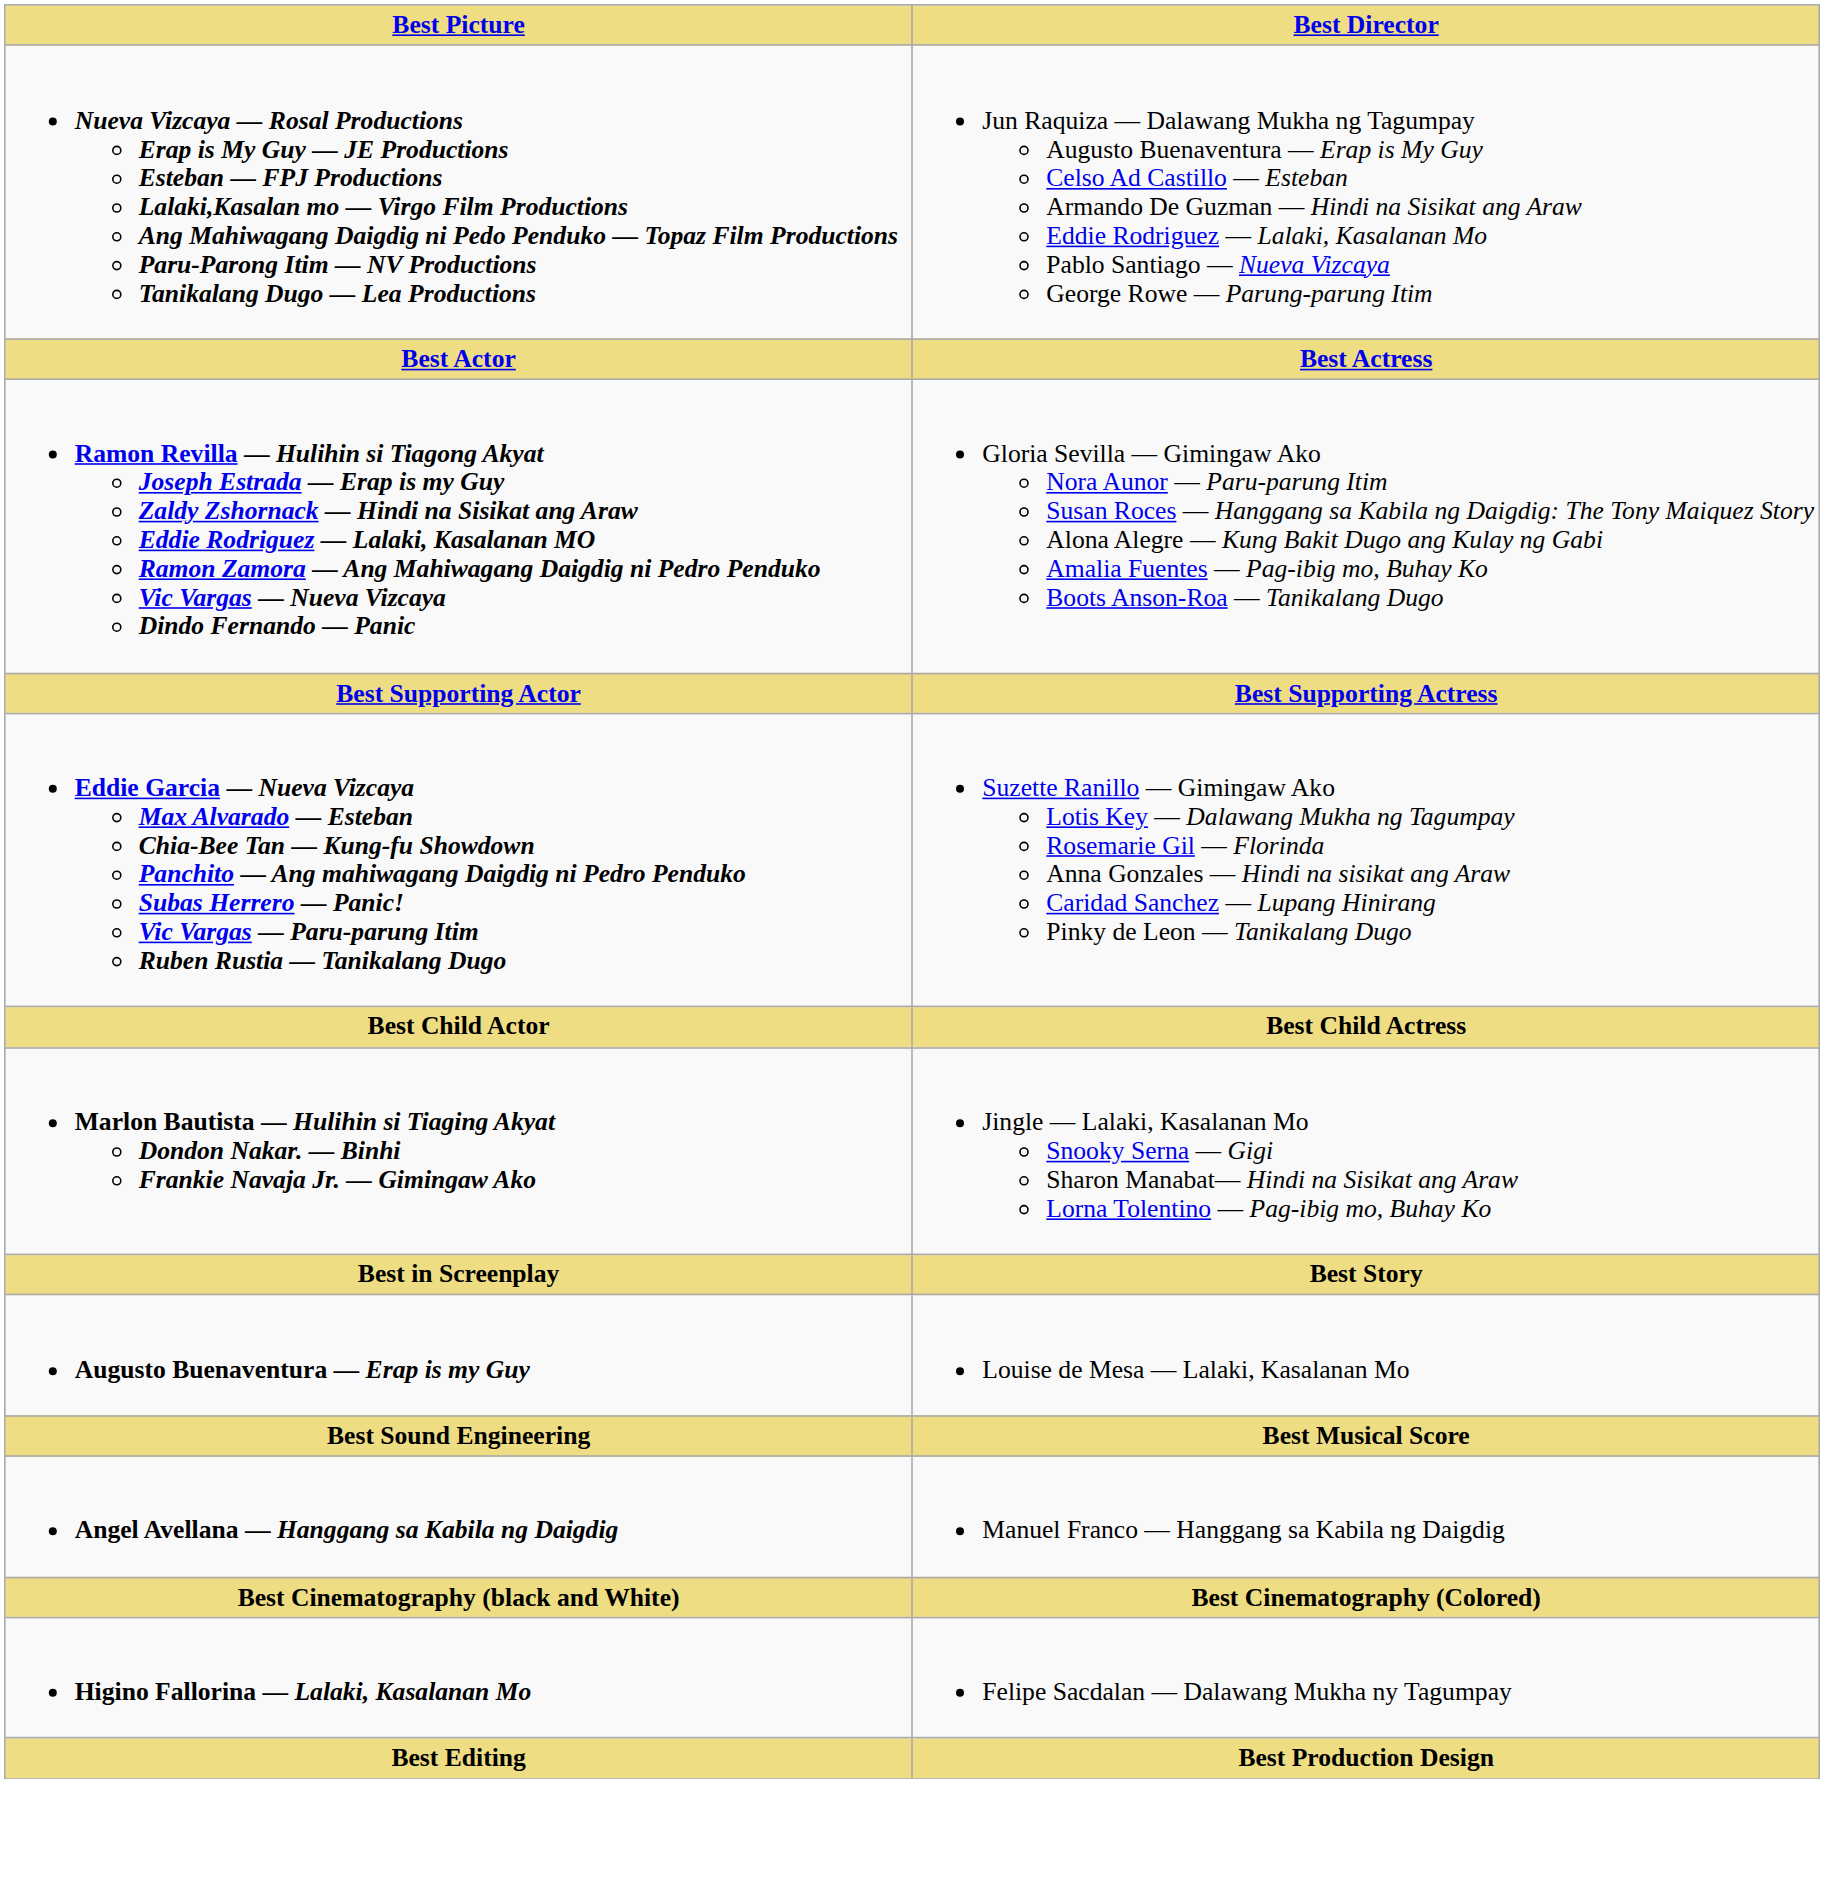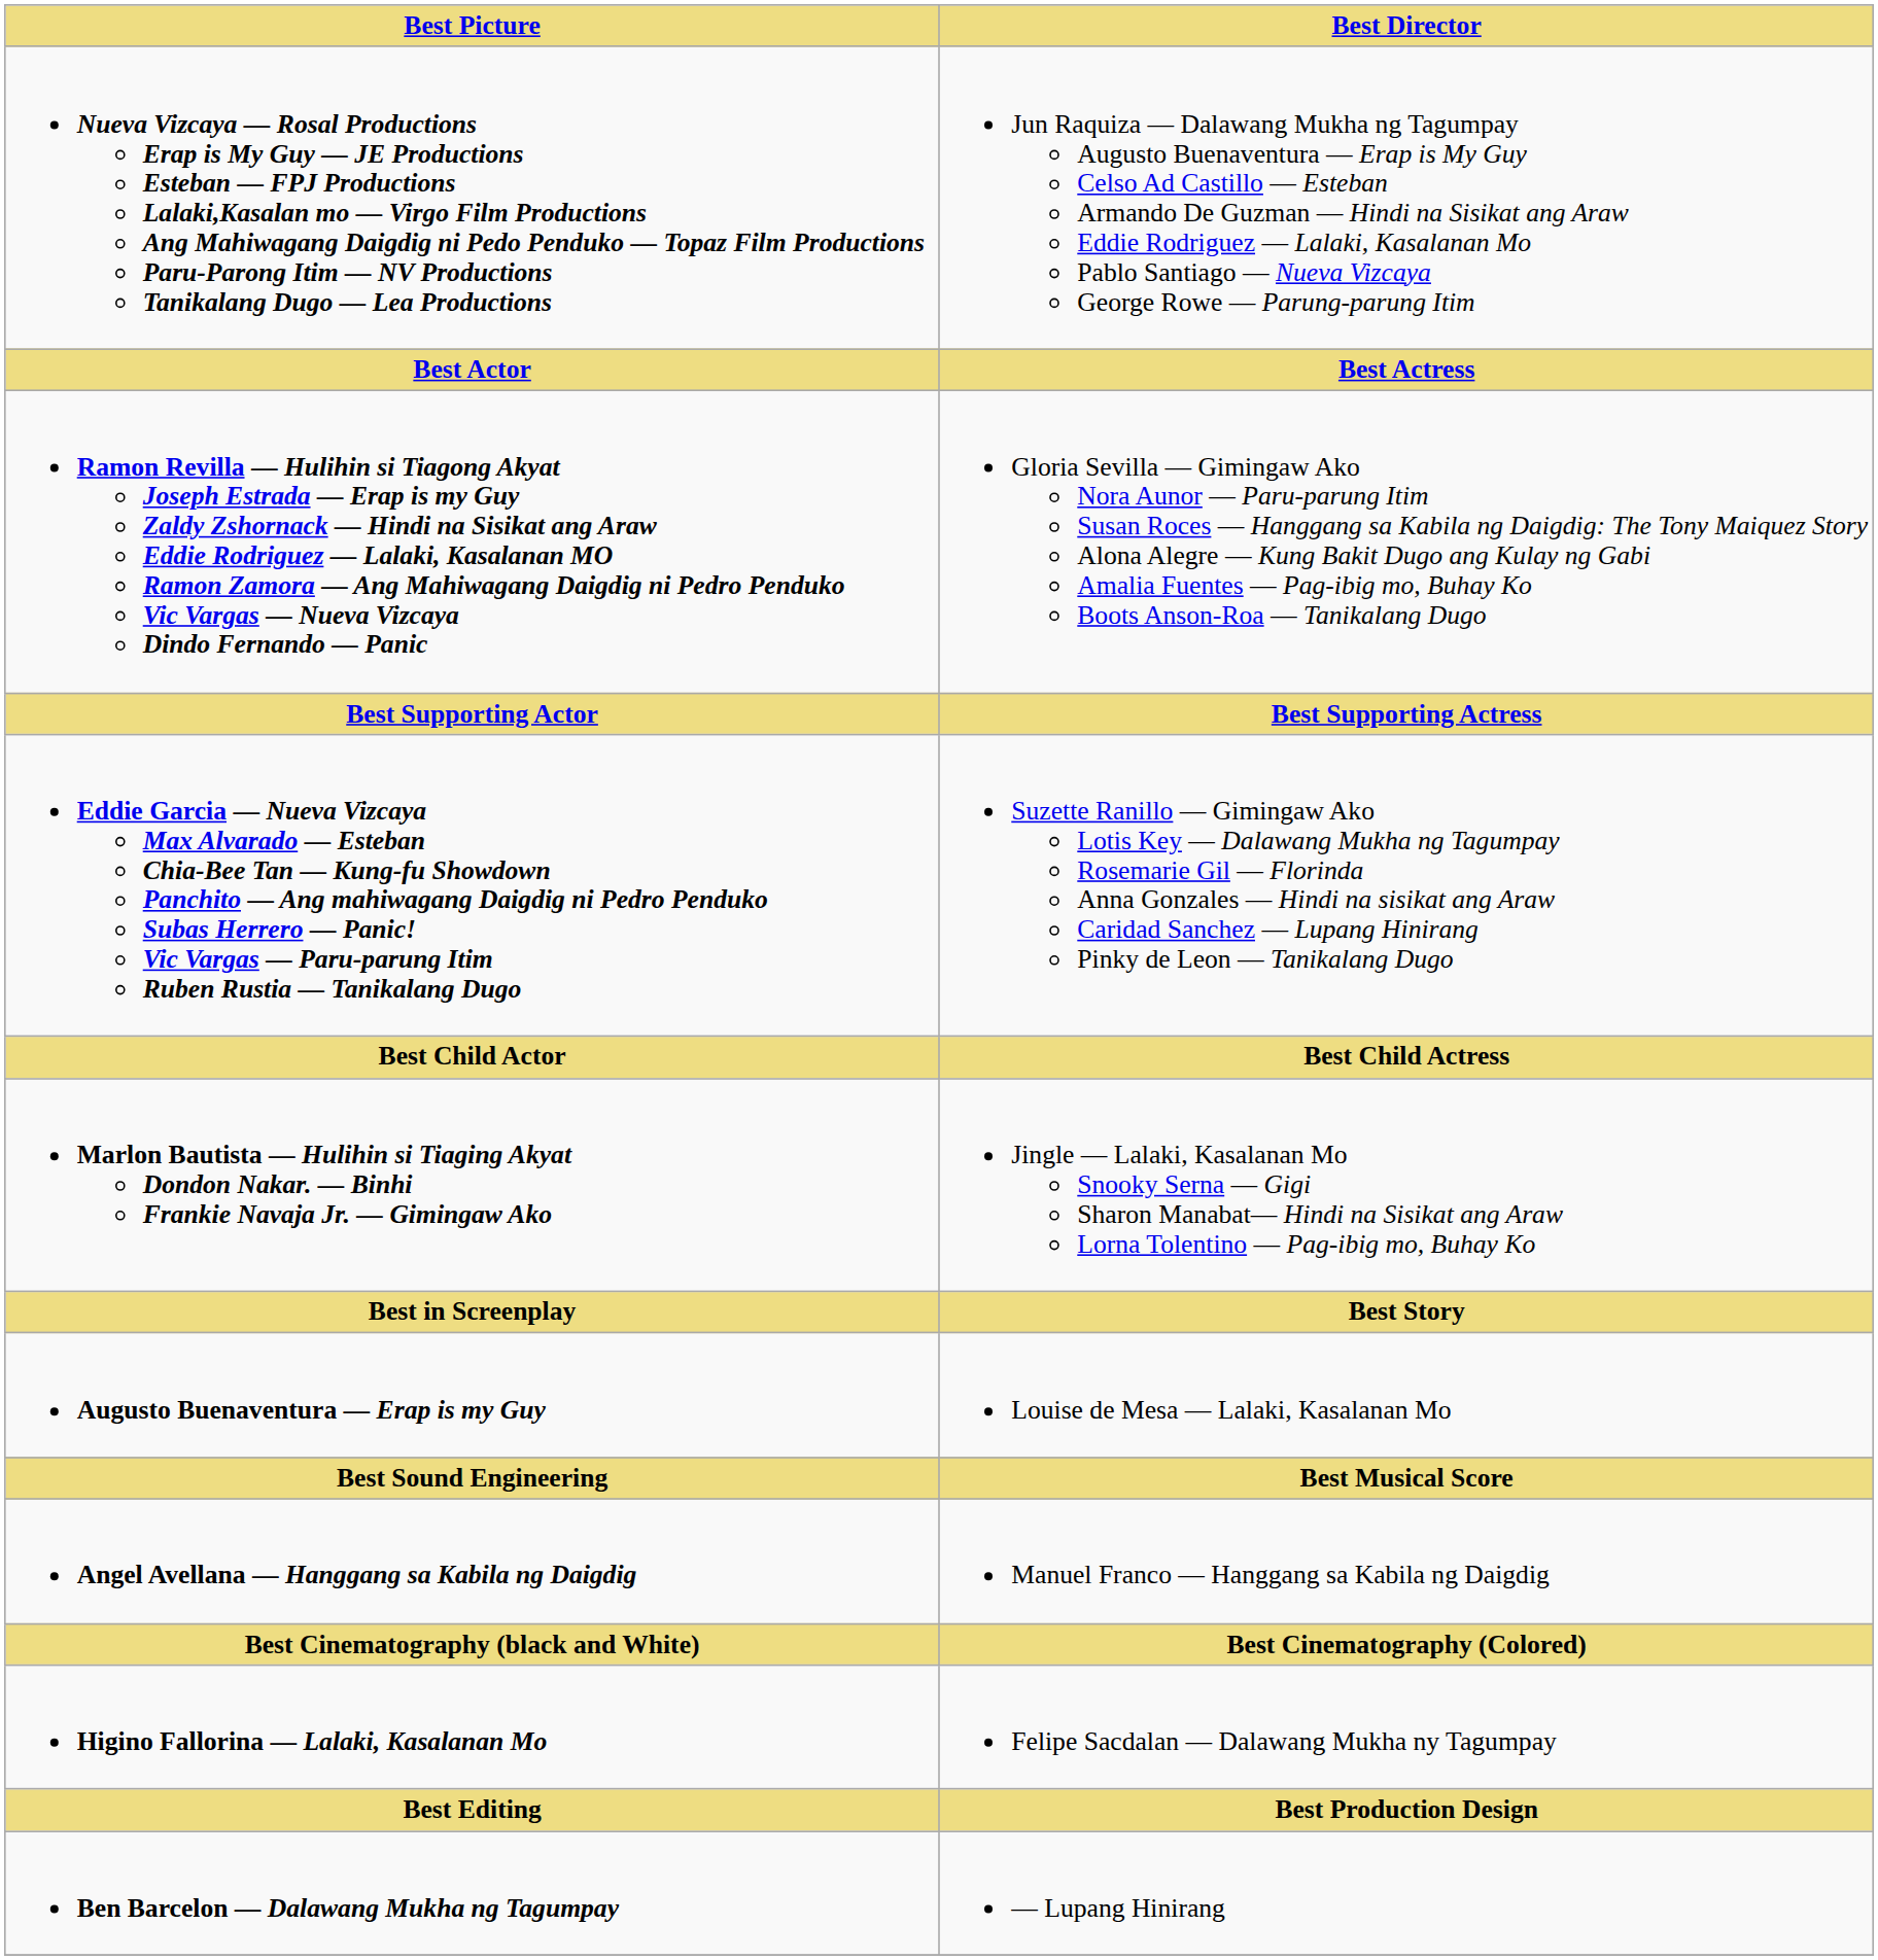+ row: Ben Barcelon — Dalawang Mukha ng Tagumpay | — Lupang Hinirang
